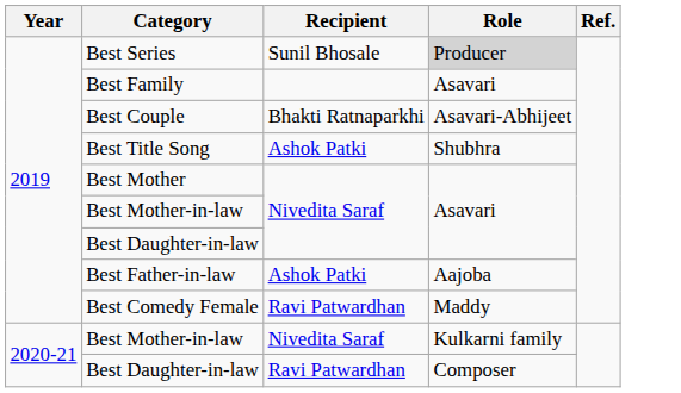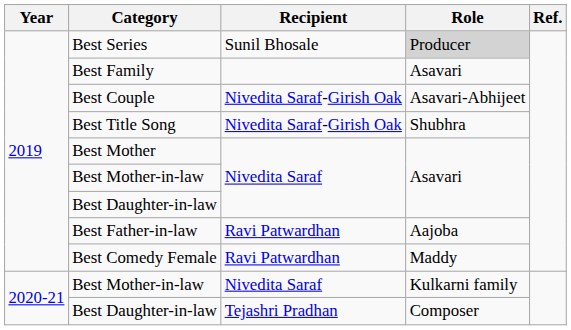Best Couple | Recipient: Bhakti Ratnaparkhi -> Nivedita Saraf-Girish Oak
Best Title Song | Recipient: Ashok Patki -> Nivedita Saraf-Girish Oak
Best Father-in-law | Recipient: Ashok Patki -> Ravi Patwardhan
2020-21 / Best Daughter-in-law | Recipient: Ravi Patwardhan -> Tejashri Pradhan
